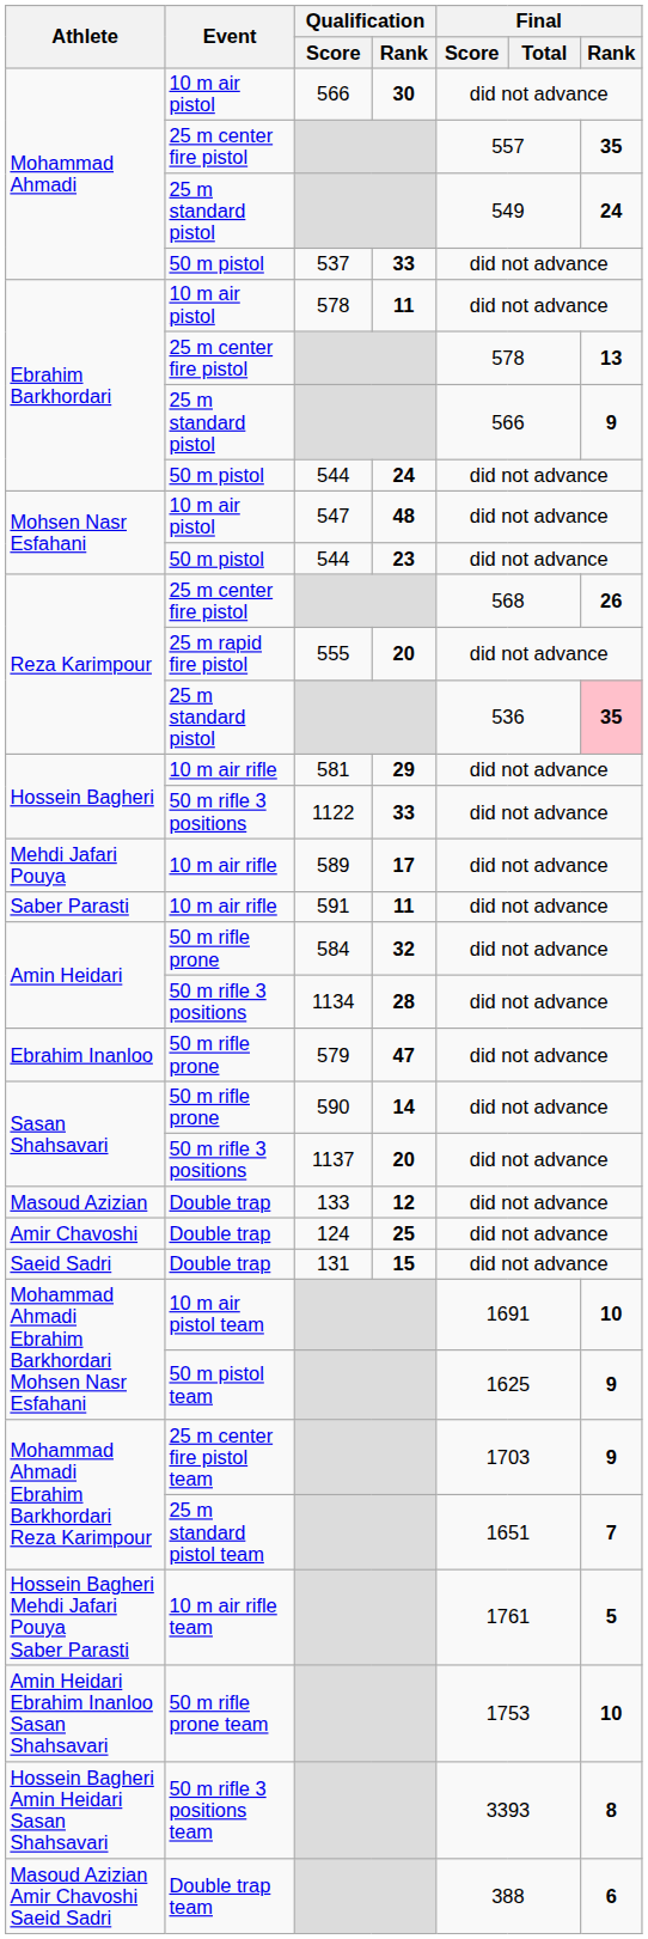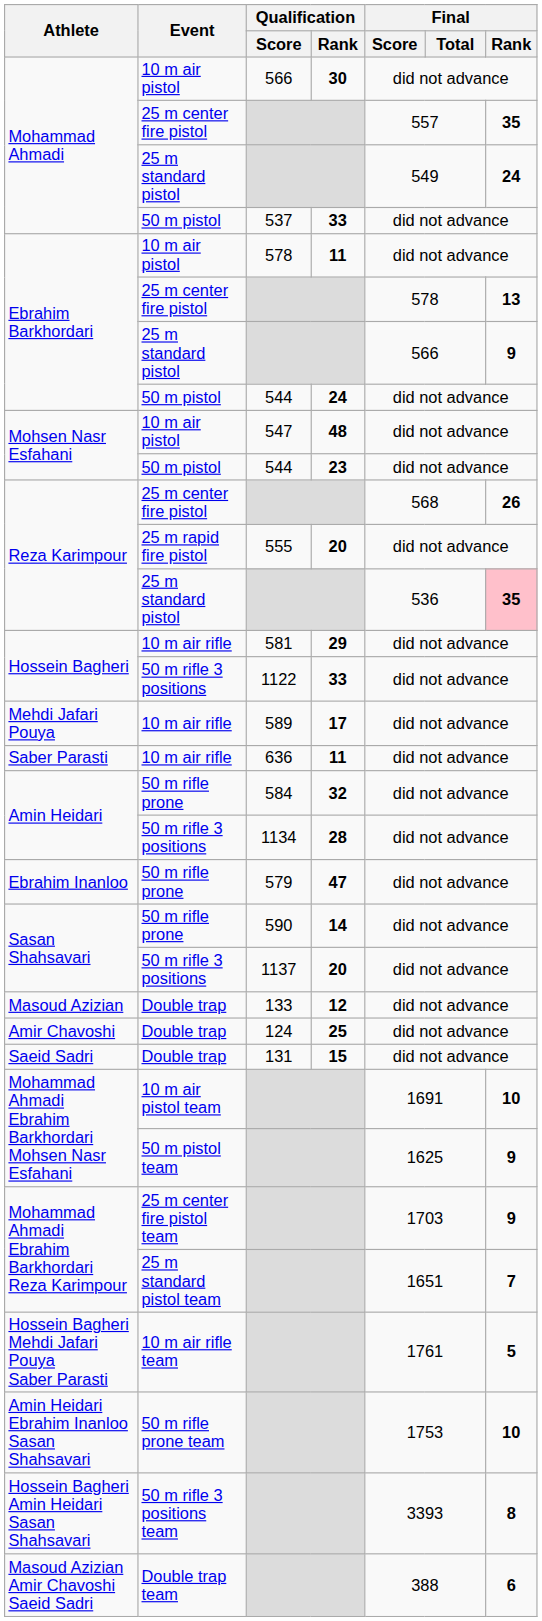Saber Parasti | Qualification / Score: 591 -> 636
